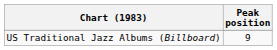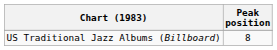US Traditional Jazz Albums (Billboard) | Peak position: 9 -> 8
